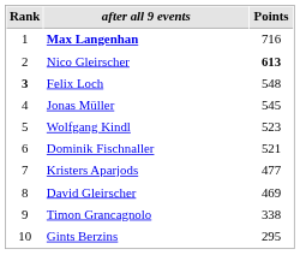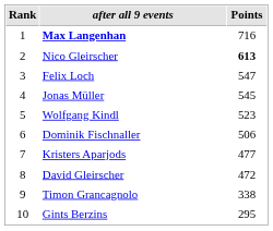Felix Loch | Rank: bold -> normal
Felix Loch | Points: 548 -> 547
Dominik Fischnaller | Points: 521 -> 506
David Gleirscher | Points: 469 -> 472
